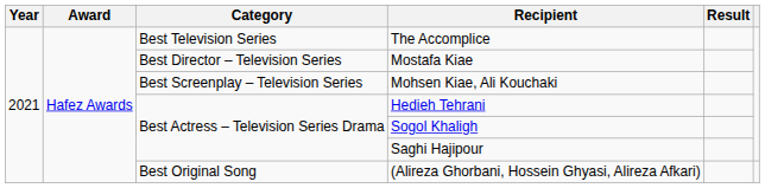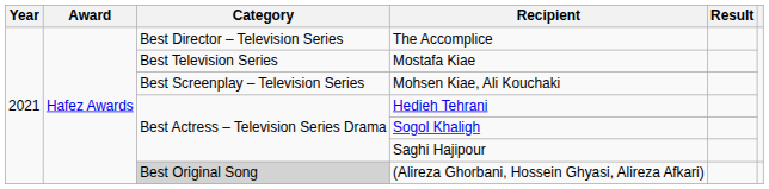The Accomplice | Category: Best Television Series -> Best Director – Television Series
Mostafa Kiae | Category: Best Director – Television Series -> Best Television Series
(Alireza Ghorbani, Hossein Ghyasi, Alireza Afkari) | Category: no background -> lightgrey background
